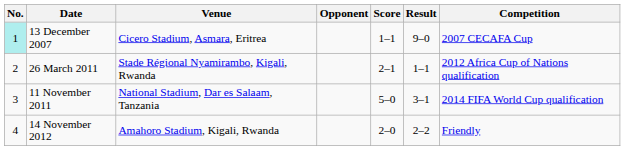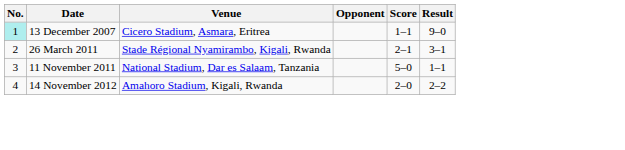- column: Competition | 2007 CECAFA Cup | 2012 Africa Cup of Nations qualification | 2014 FIFA World Cup qualification | Friendly
26 March 2011 | Result: 1–1 -> 3–1
11 November 2011 | Result: 3–1 -> 1–1
